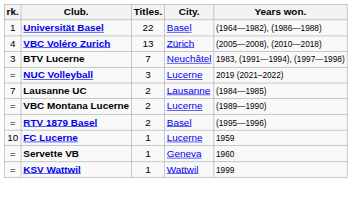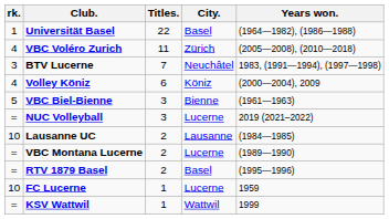VBC Voléro Zurich | Titles.: 13 -> 11
+ row: 4 | Volley Köniz | 6 | Köniz | (2000—2004), 2009
+ row: 5 | VBC Biel-Bienne | 3 | Bienne | (1961—1963)
Lausanne UC | rk.: 7 -> 10
- row: = | Servette VB | 1 | Geneva | 1960
